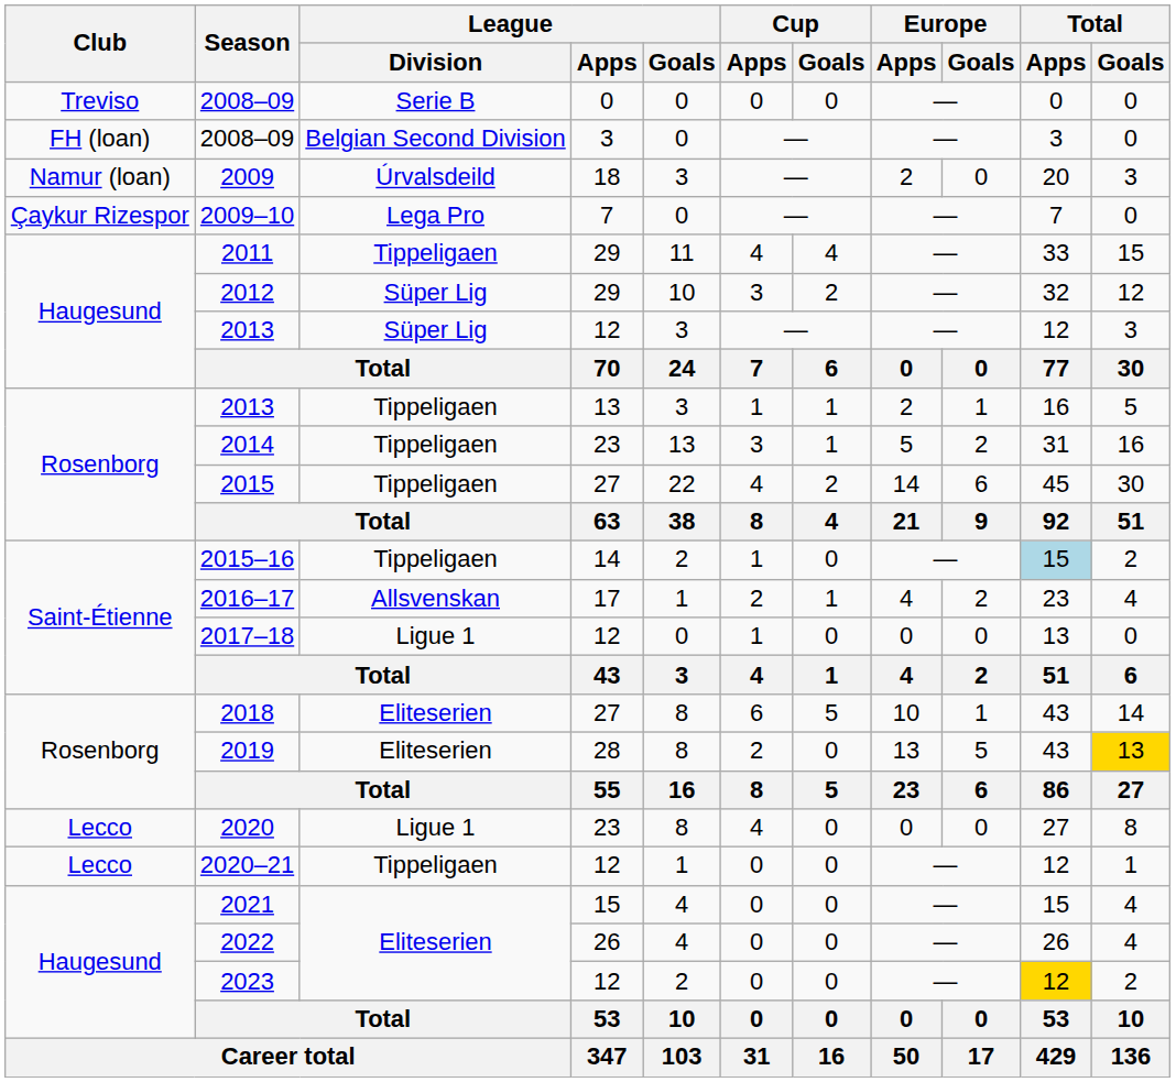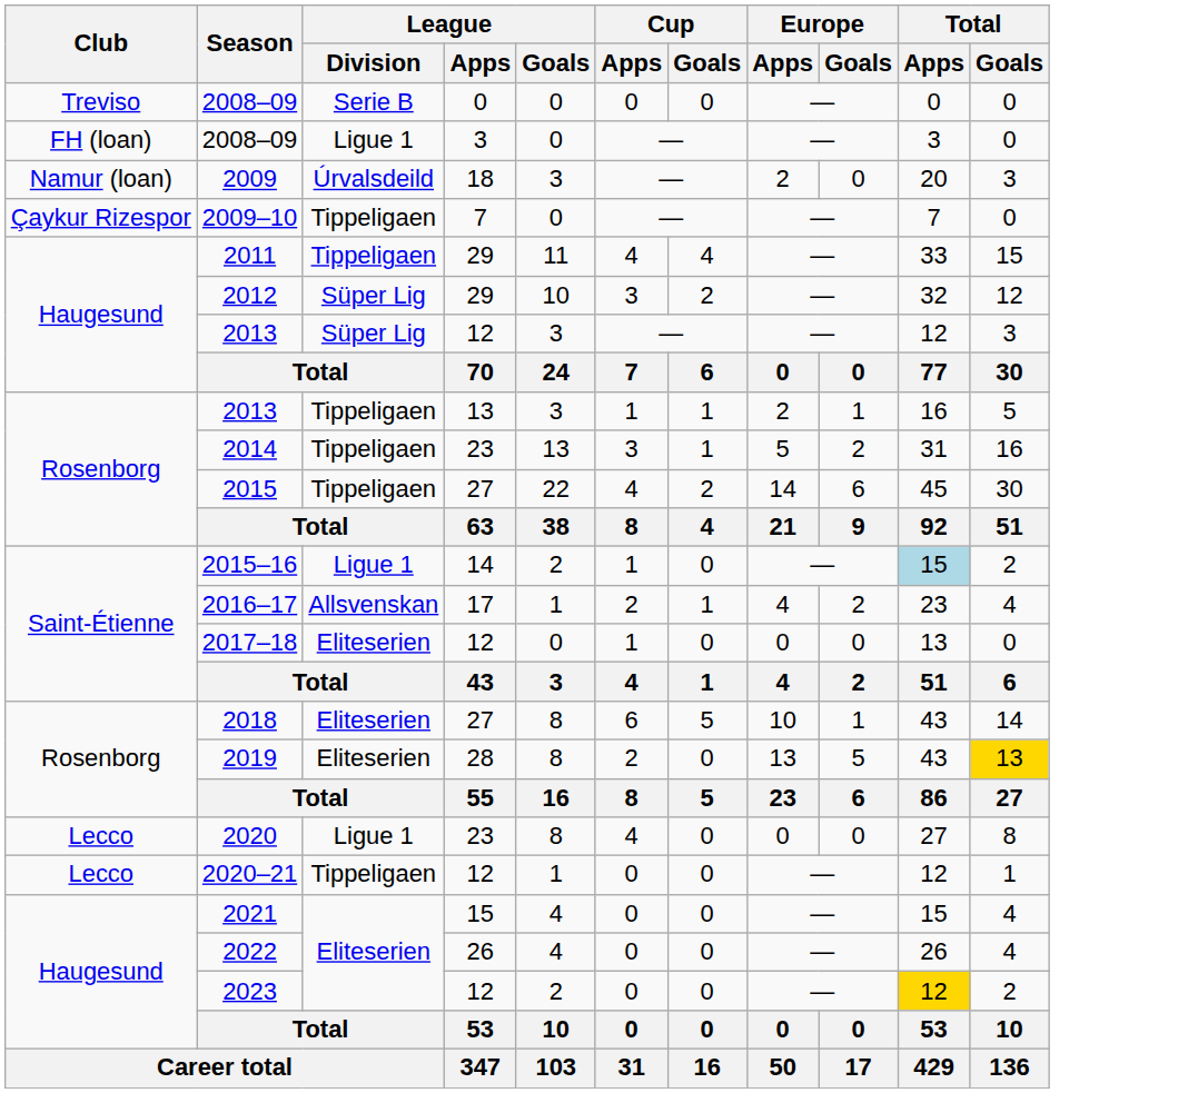2008–09 / 3 | League / Division: Belgian Second Division -> Ligue 1
2009–10 | League / Division: Lega Pro -> Tippeligaen
2015–16 | League / Division: Tippeligaen -> Ligue 1
2017–18 | League / Division: Ligue 1 -> Eliteserien
